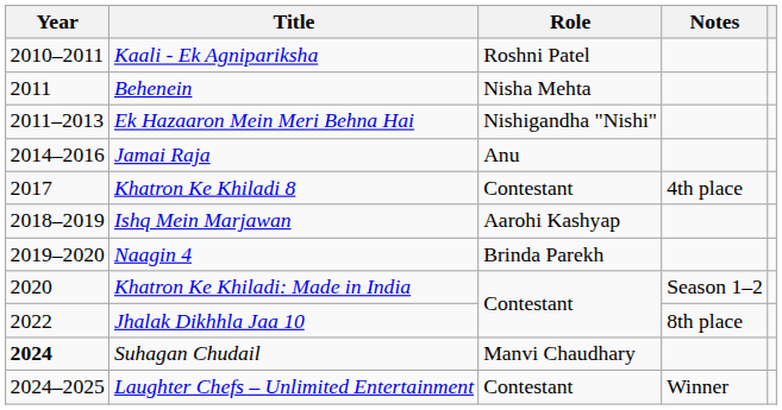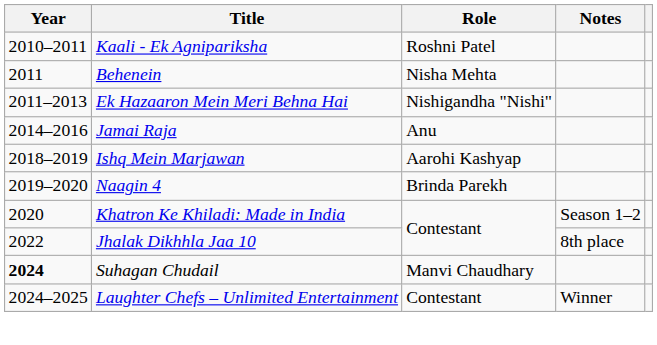- row: 2017 | Khatron Ke Khiladi 8 | Contestant | 4th place
